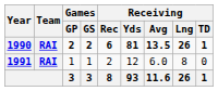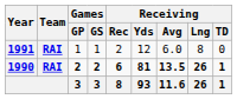rows swapped: 1990 <-> 1991
